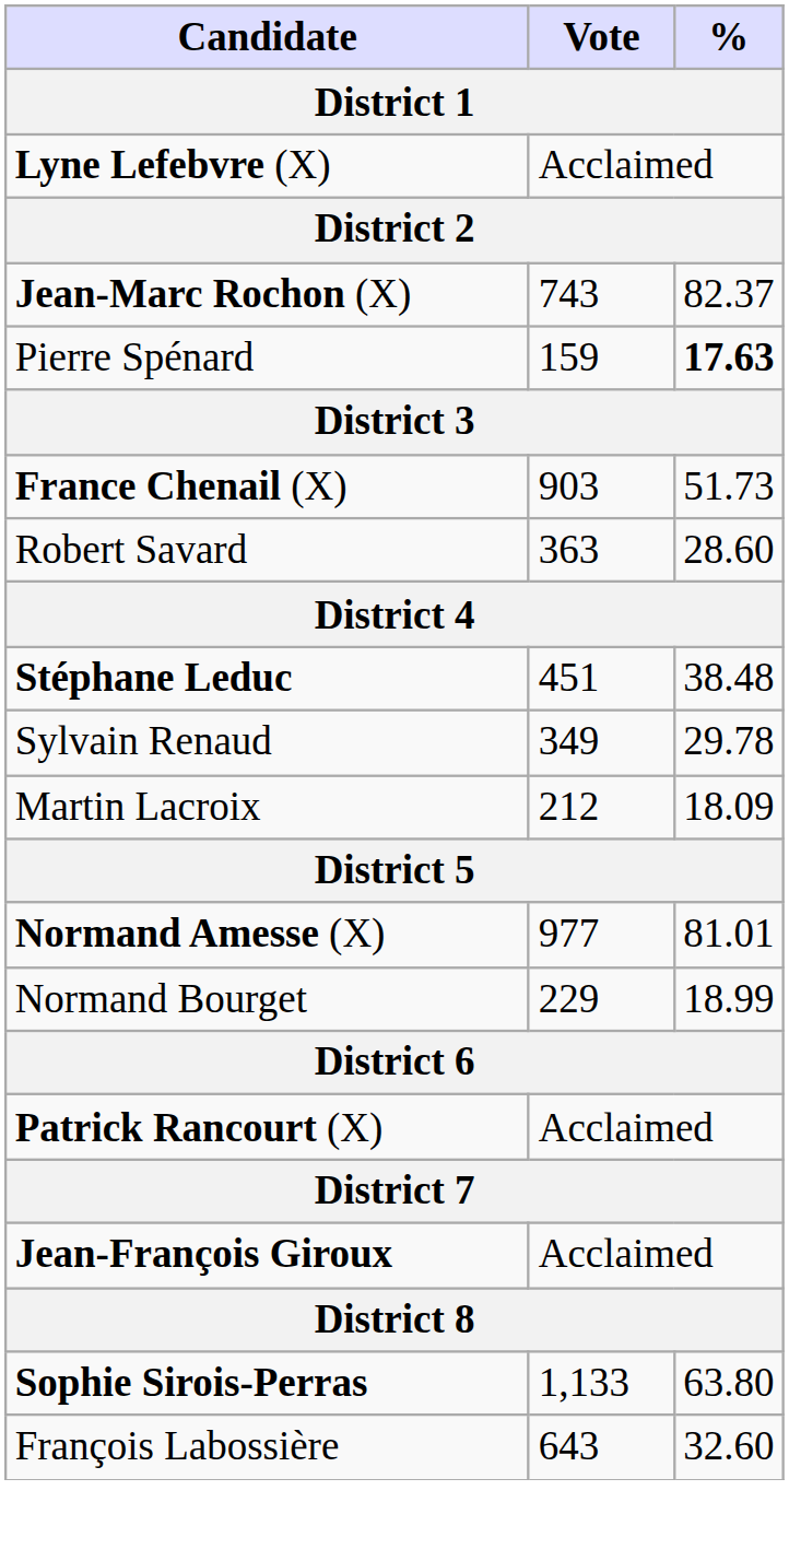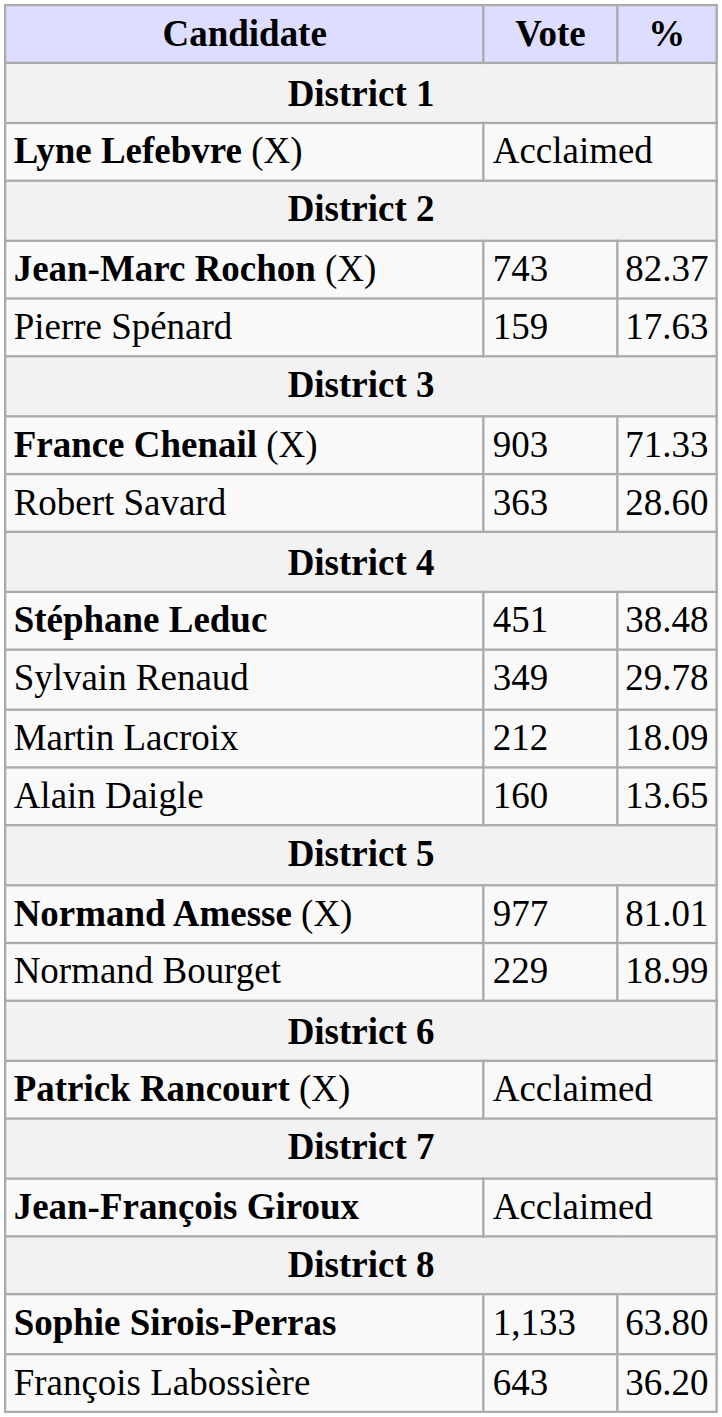Pierre Spénard | %: bold -> normal
France Chenail (X) | %: 51.73 -> 71.33
+ row: Alain Daigle | 160 | 13.65
François Labossière | %: 32.60 -> 36.20
